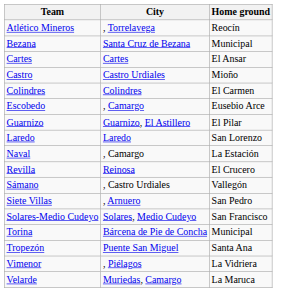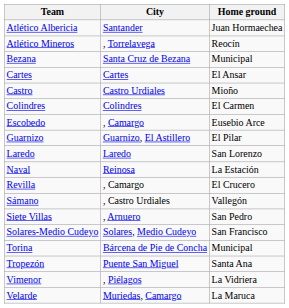+ row: Atlético Albericia | Santander | Juan Hormaechea
Naval | City: , Camargo -> Reinosa
Revilla | City: Reinosa -> , Camargo
